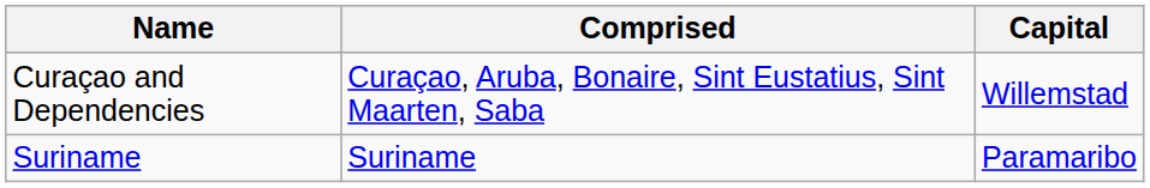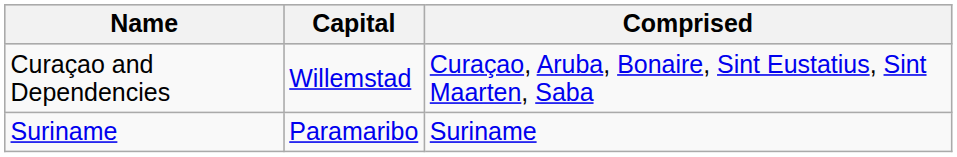columns swapped: Capital <-> Comprised
